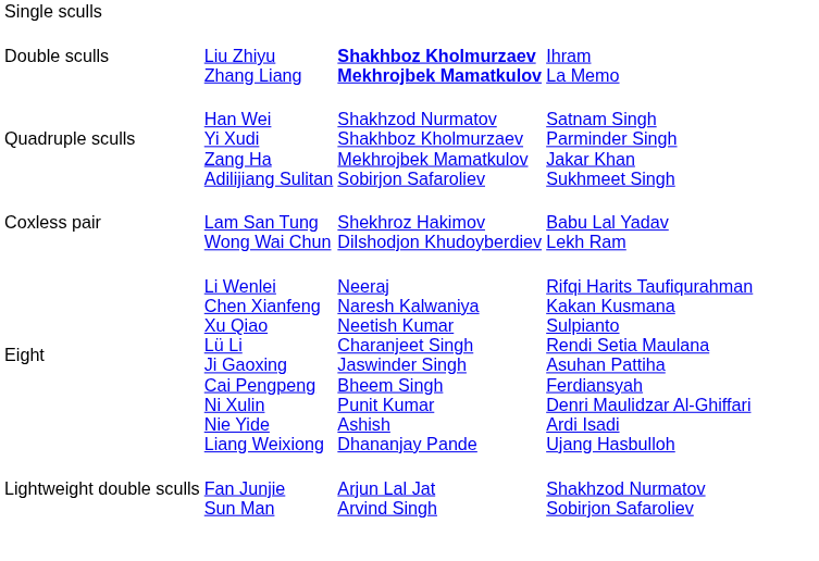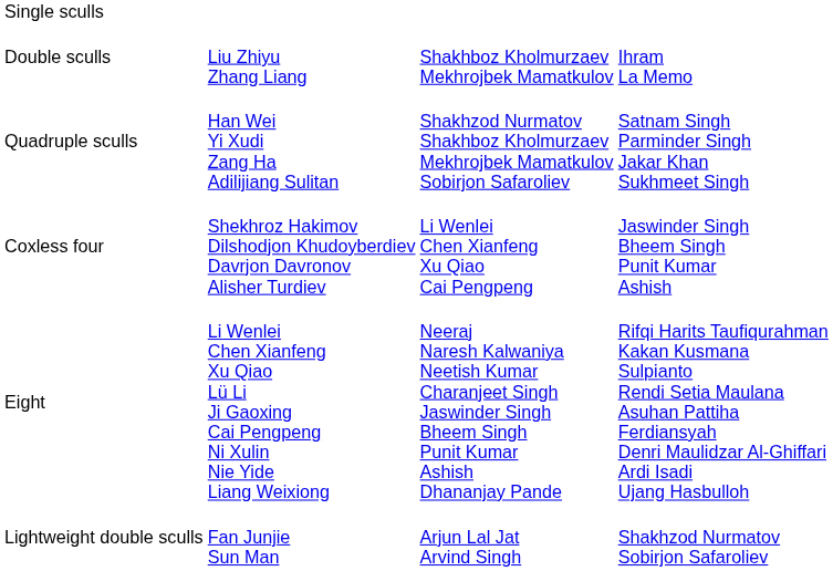Double sculls | column 3: bold -> normal
- row: Coxless pair | Lam San Tung Wong Wai Chun | Shekhroz Hakimov Dilshodjon Khudoyberdiev | Babu Lal Yadav Lekh Ram
+ row: Coxless four | Shekhroz Hakimov Dilshodjon Khudoyberdiev Davrjon Davronov Alisher Turdiev | Li Wenlei Chen Xianfeng Xu Qiao Cai Pengpeng | Jaswinder Singh Bheem Singh Punit Kumar Ashish
